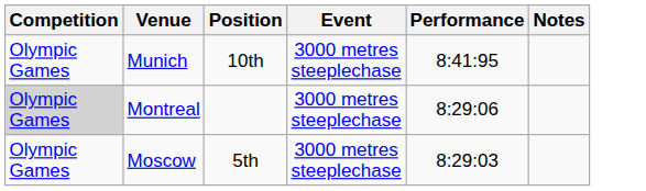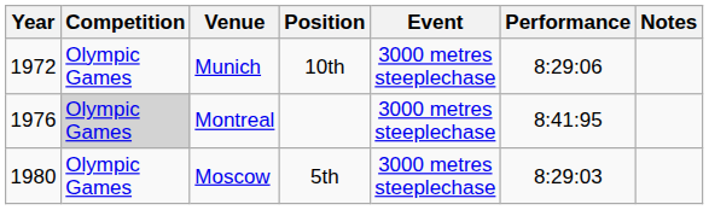+ column: Year | 1972 | 1976 | 1980
Munich | Performance: 8:41:95 -> 8:29:06
Montreal | Performance: 8:29:06 -> 8:41:95
